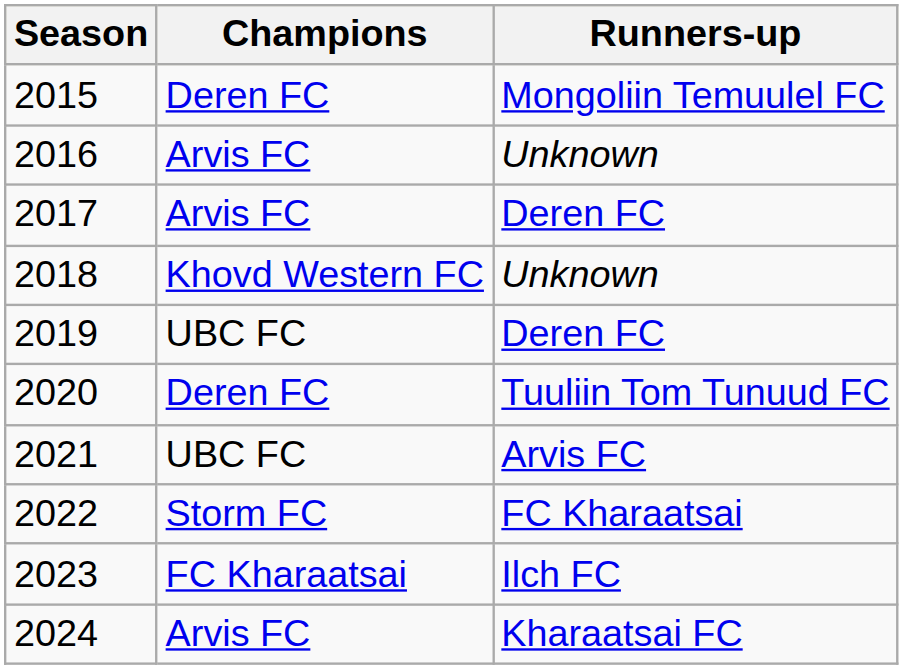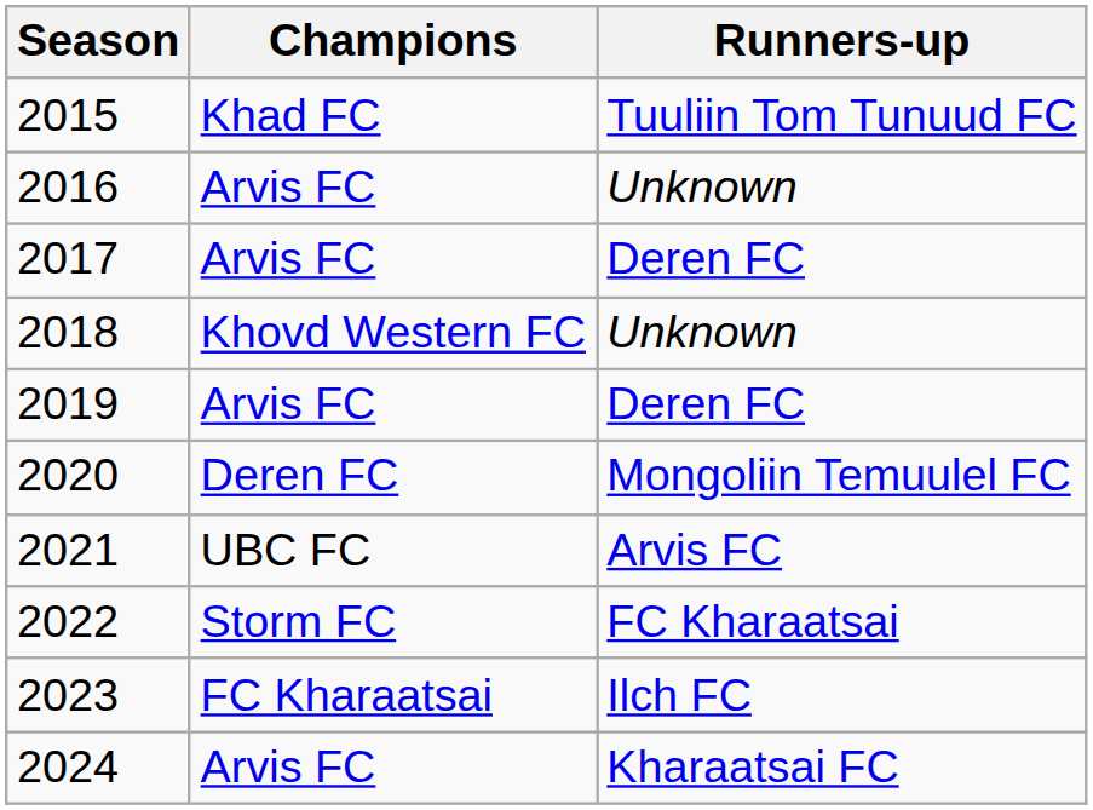2015 | Champions: Deren FC -> Khad FC
2015 | Runners-up: Mongoliin Temuulel FC -> Tuuliin Tom Tunuud FC
2019 | Champions: UBC FC -> Arvis FC
2020 | Runners-up: Tuuliin Tom Tunuud FC -> Mongoliin Temuulel FC
